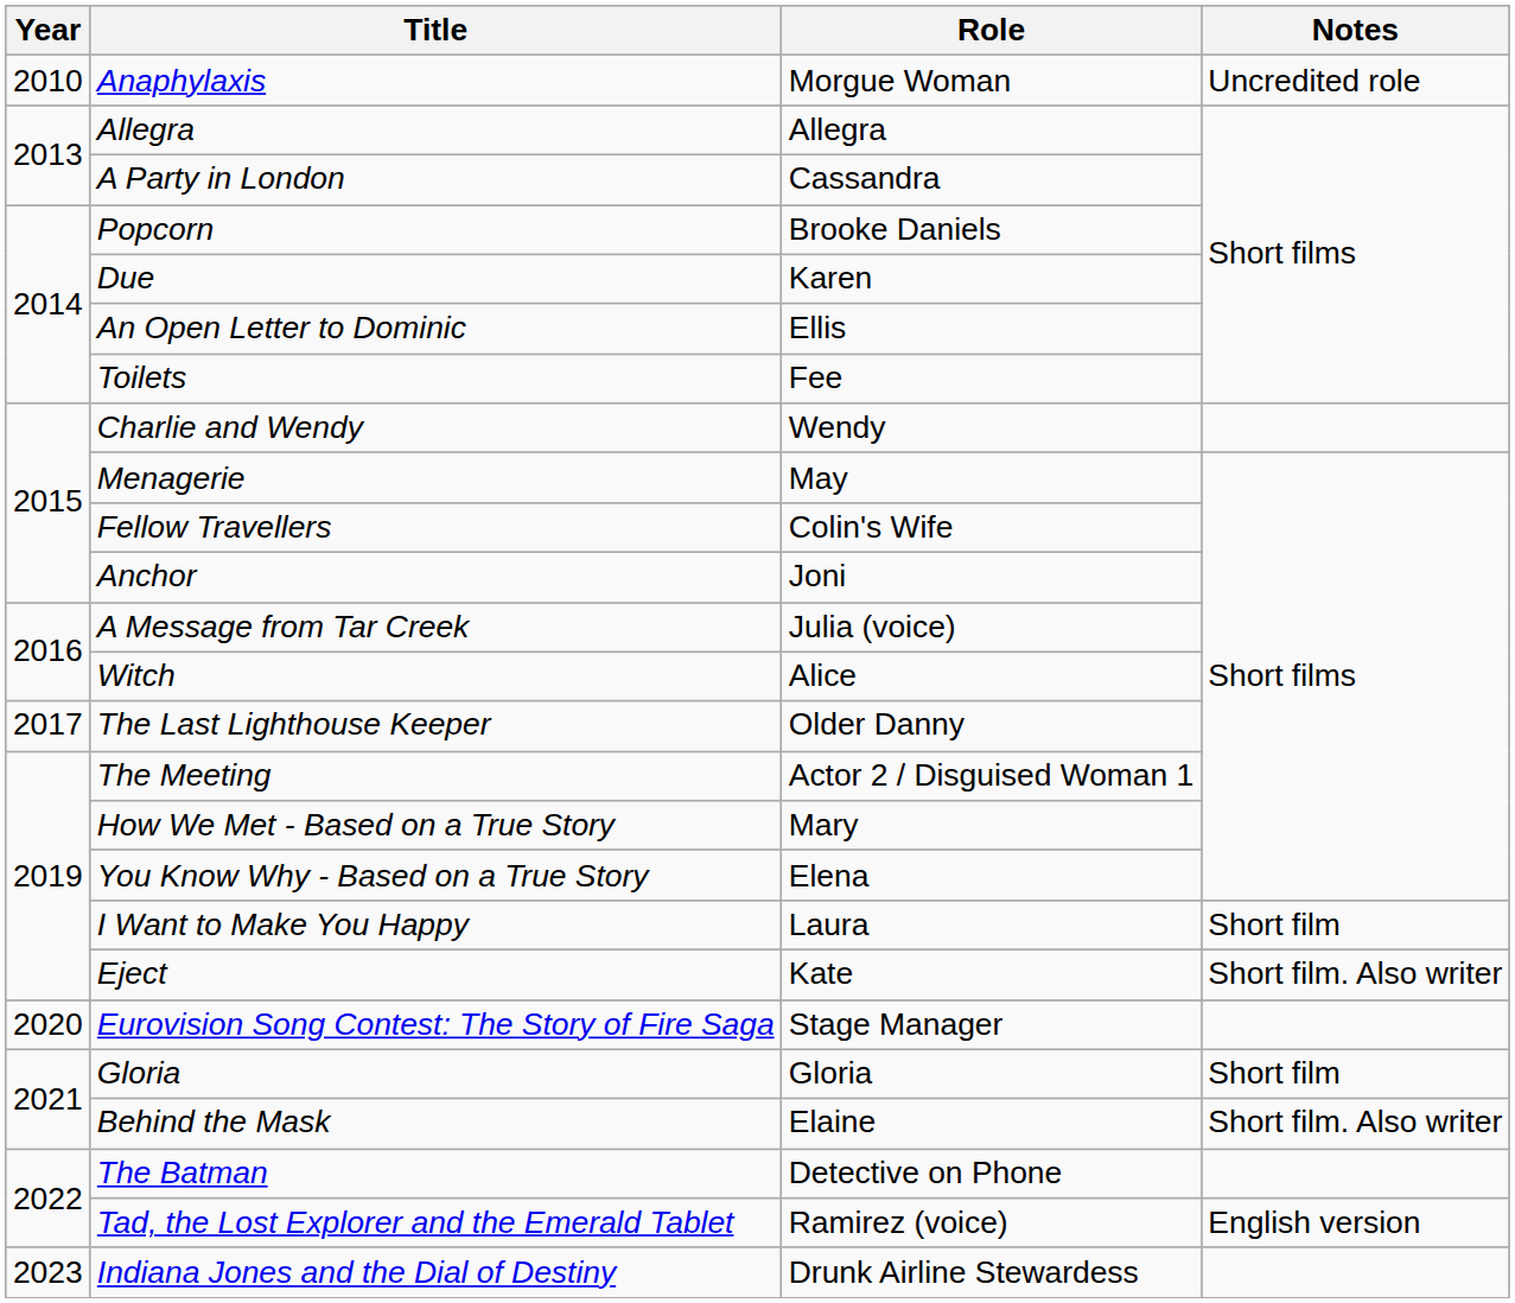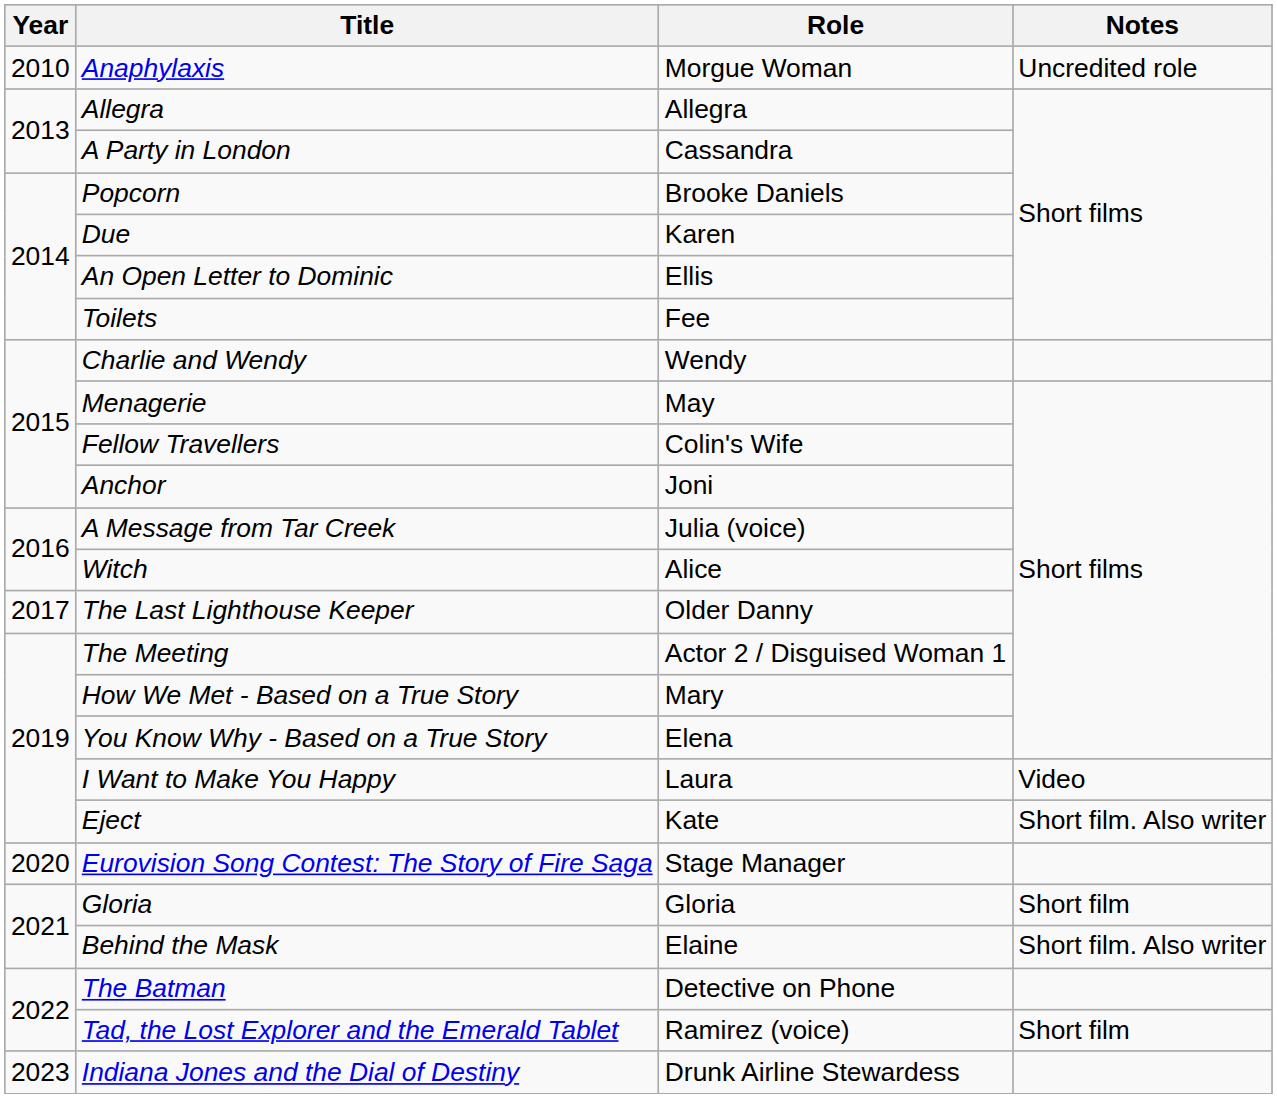I Want to Make You Happy | Notes: Short film -> Video
Tad, the Lost Explorer and the Emerald Tablet | Notes: English version -> Short film
